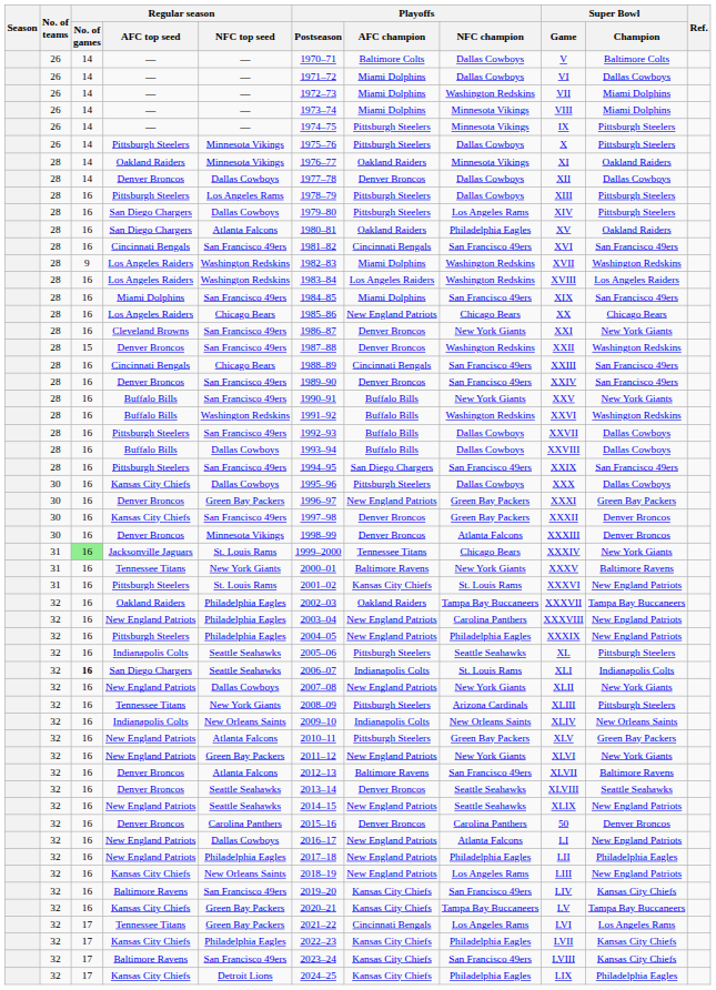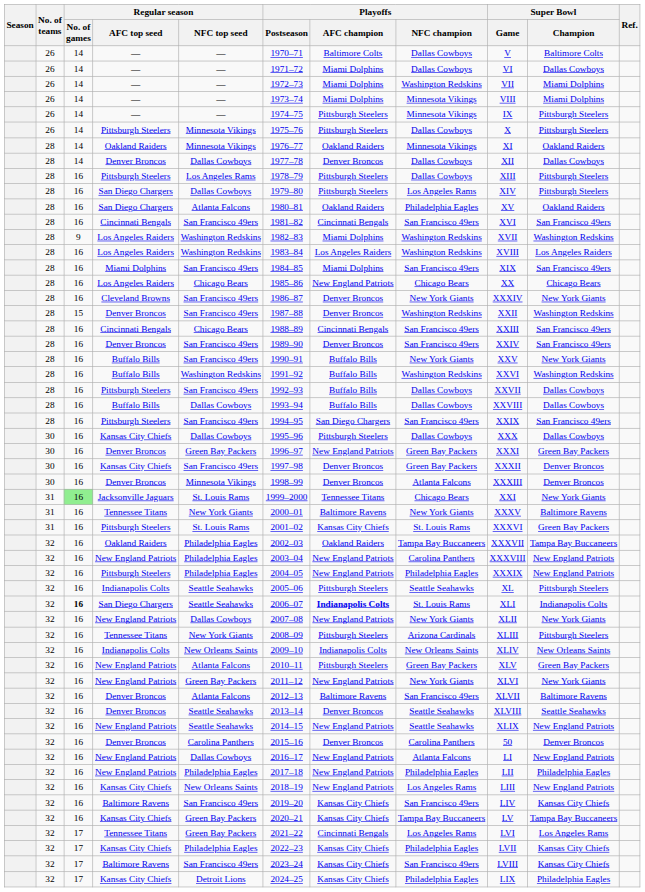Cleveland Browns | Super Bowl / Game: XXI -> XXXIV
Jacksonville Jaguars | Super Bowl / Game: XXXIV -> XXI
31 / Pittsburgh Steelers | Super Bowl / Champion: New England Patriots -> Green Bay Packers
32 / San Diego Chargers | Playoffs / AFC champion: normal -> bold
